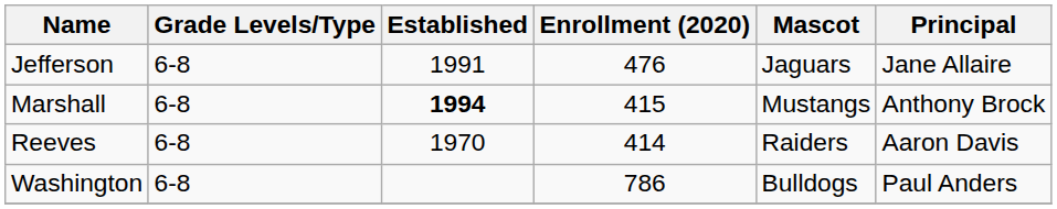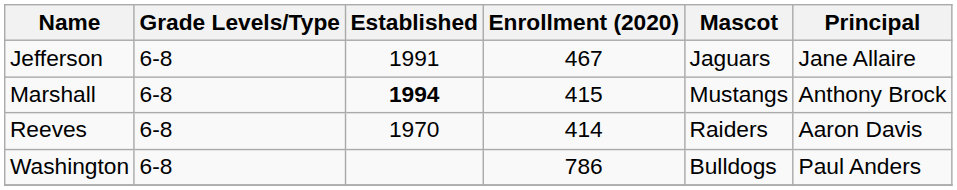Jefferson | Enrollment (2020): 476 -> 467
